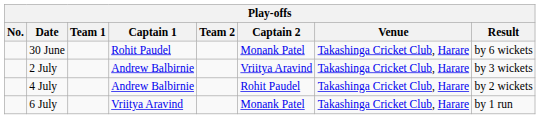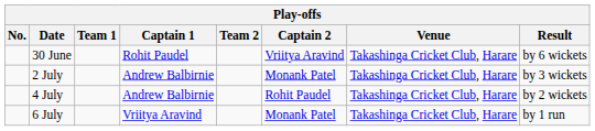30 June | Captain 2: Monank Patel -> Vriitya Aravind
2 July | Captain 2: Vriitya Aravind -> Monank Patel
